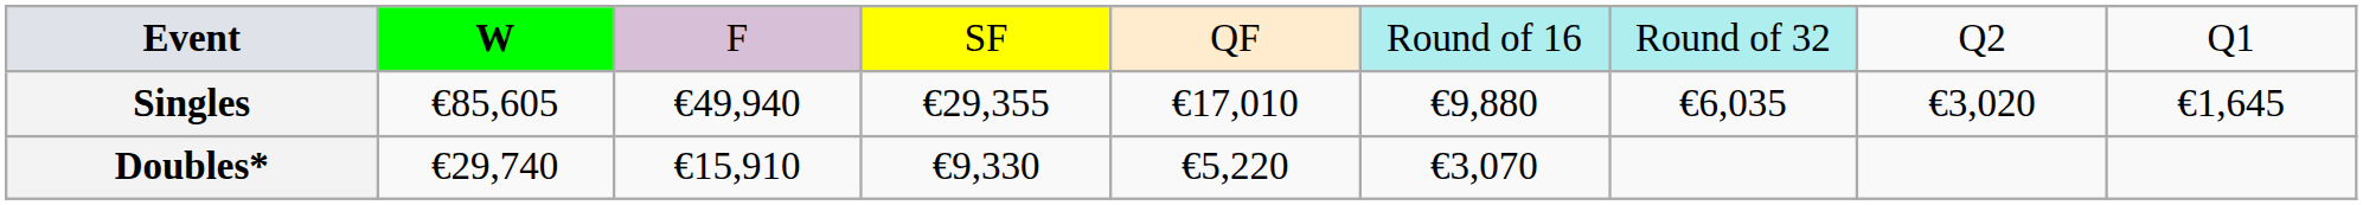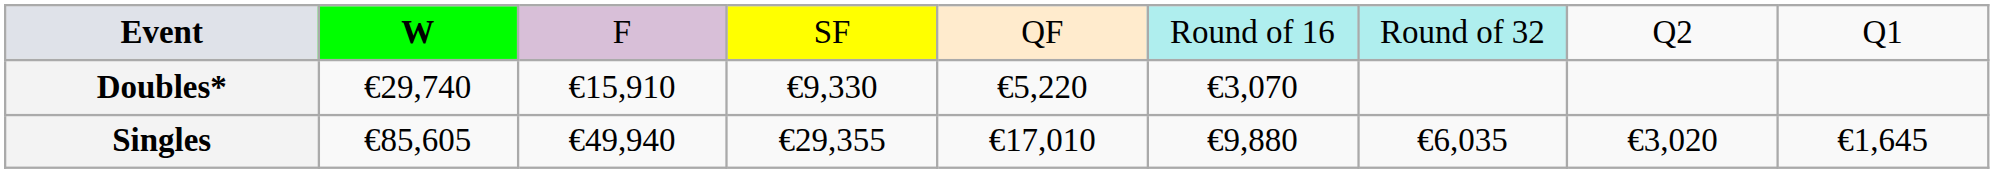rows swapped: Singles <-> Doubles*
